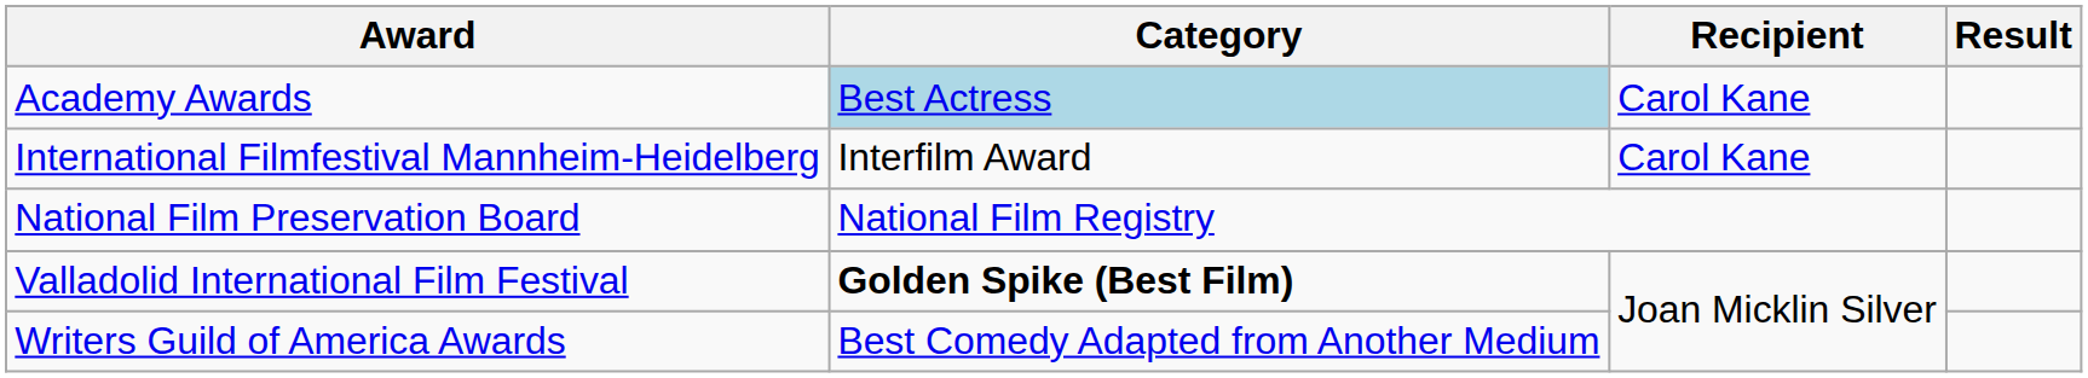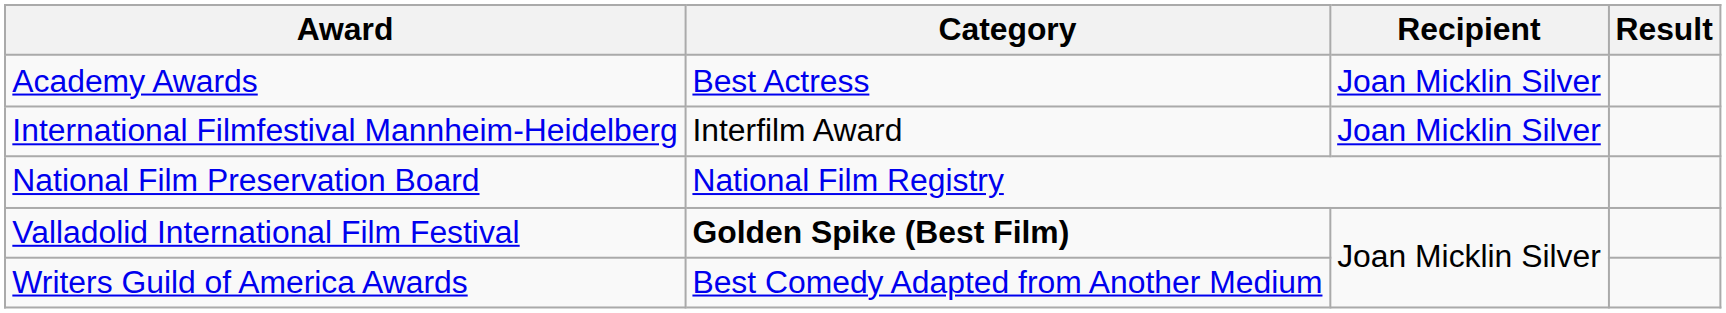Academy Awards | Category: lightblue background -> no background
Academy Awards | Recipient: Carol Kane -> Joan Micklin Silver
International Filmfestival Mannheim-Heidelberg | Recipient: Carol Kane -> Joan Micklin Silver
